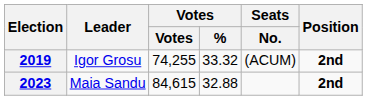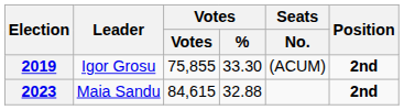2019 | Votes: 74,255 -> 75,855
2019 | Votes / %: 33.32 -> 33.30
